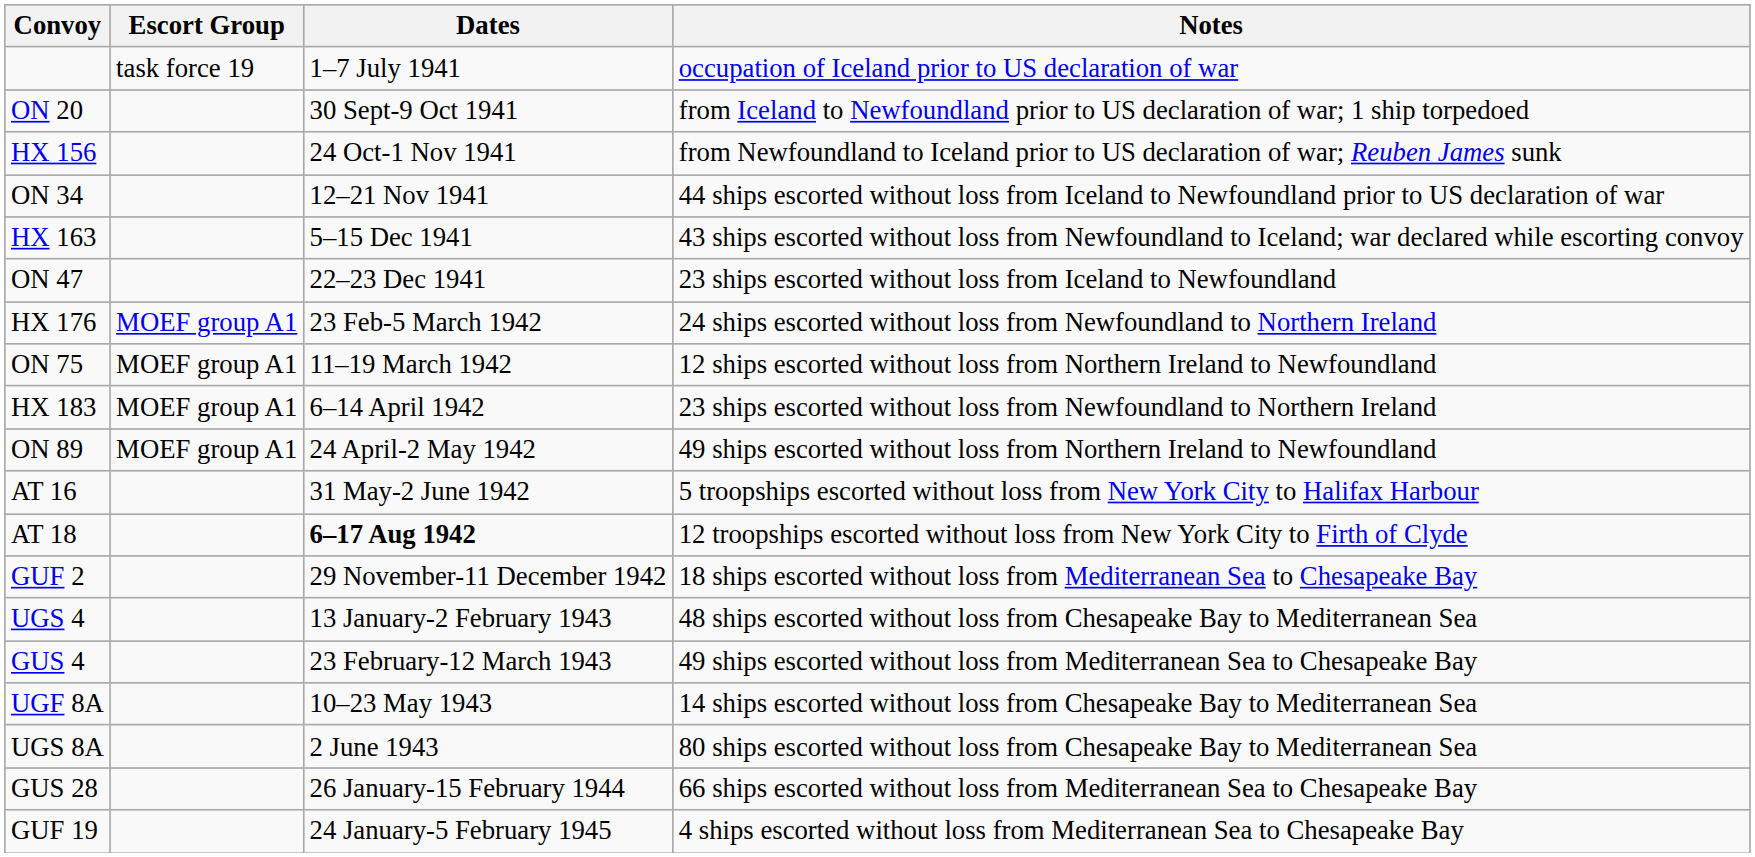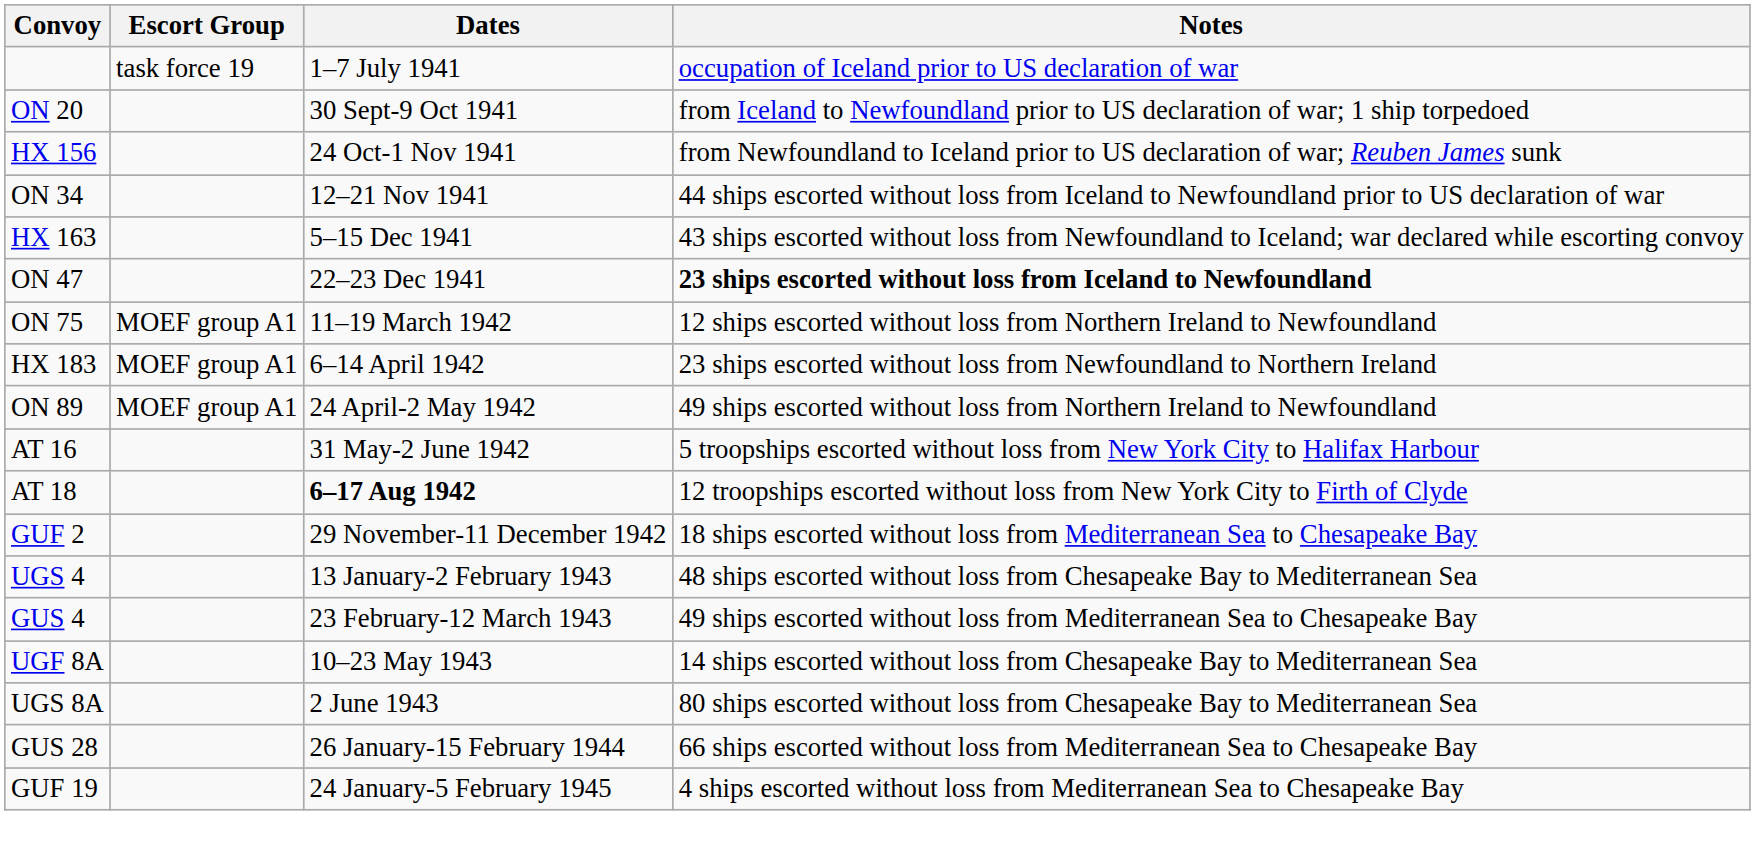ON 47 | Notes: normal -> bold
- row: HX 176 | MOEF group A1 | 23 Feb-5 March 1942 | 24 ships escorted without loss from Newfoundland to Northern Ireland
